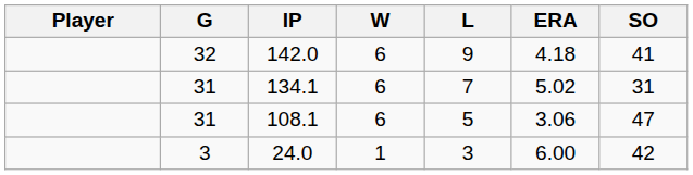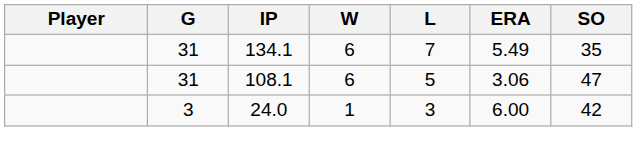- row: 32 | 142.0 | 6 | 9 | 4.18 | 41
134.1 | ERA: 5.02 -> 5.49
134.1 | SO: 31 -> 35
